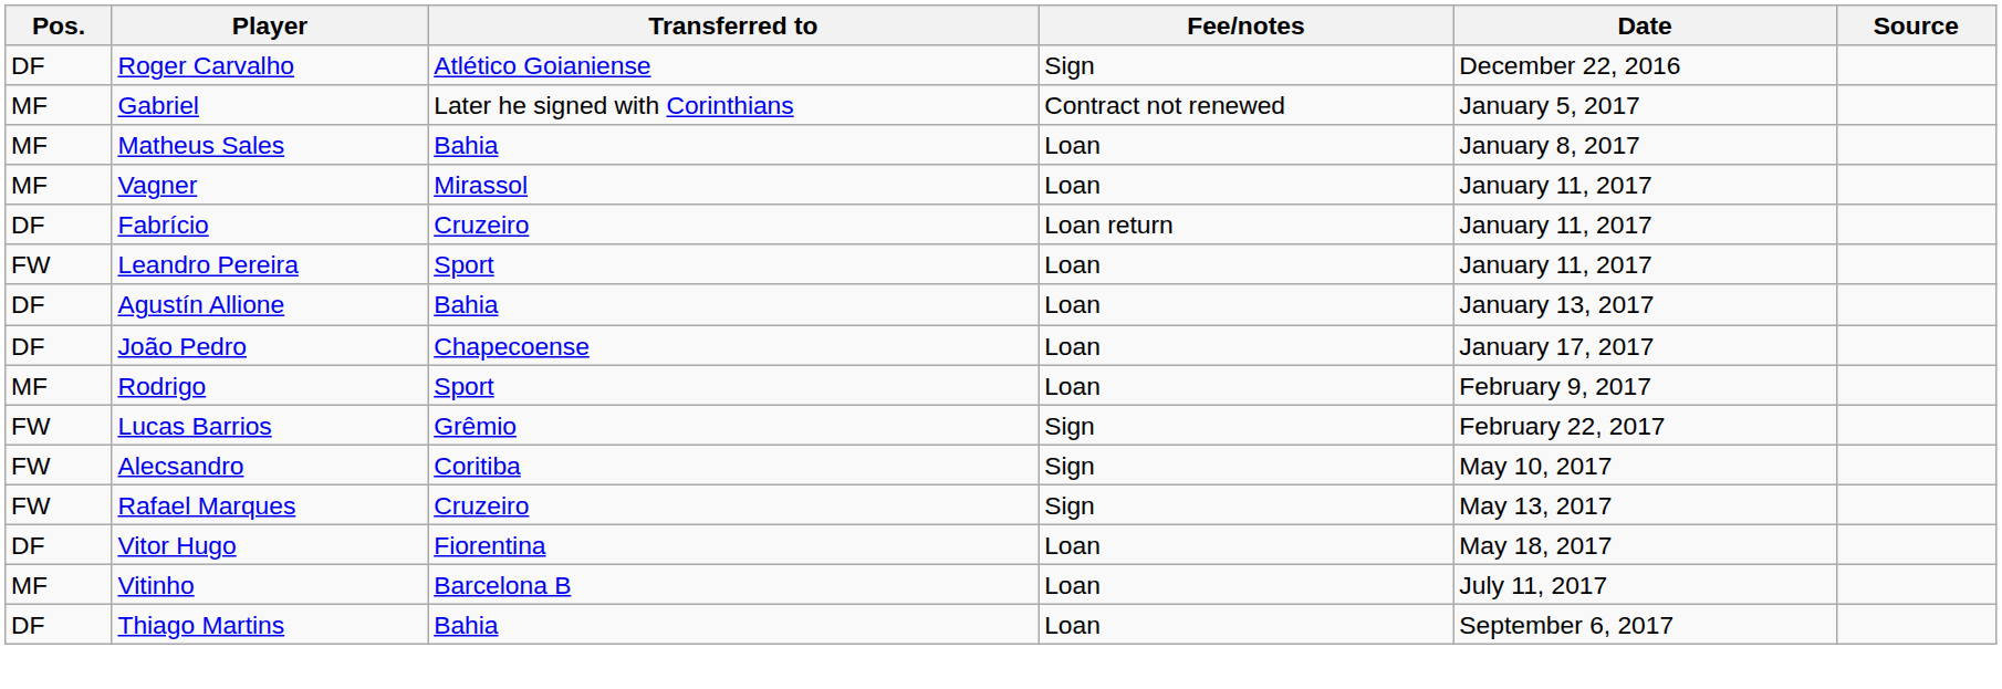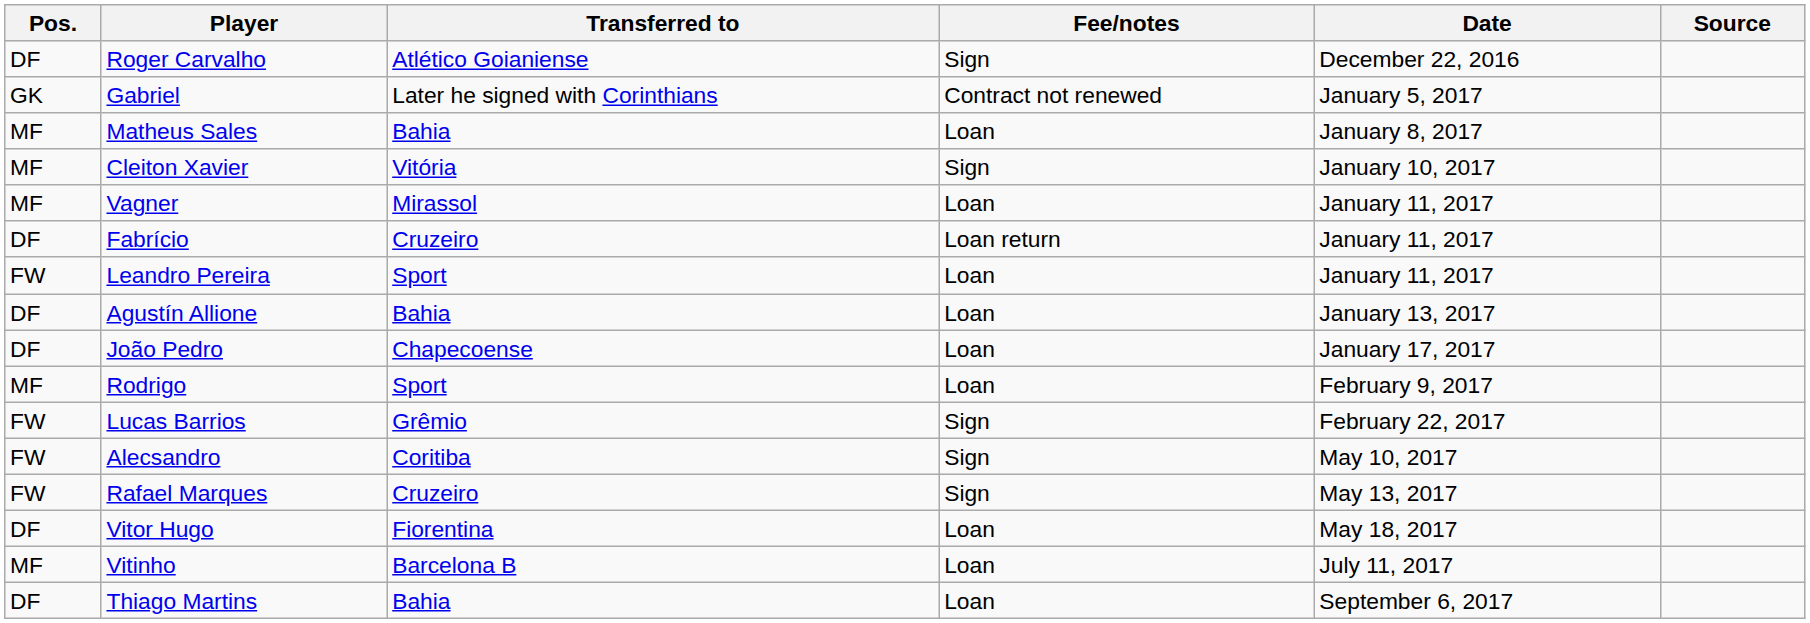Gabriel | Pos.: MF -> GK
+ row: MF | Cleiton Xavier | Vitória | Sign | January 10, 2017
